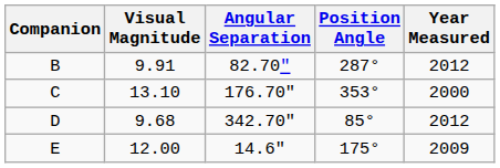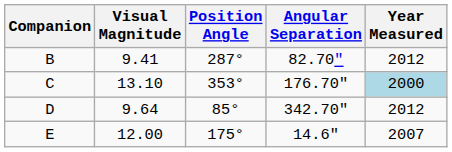columns swapped: Angular Separation <-> Position Angle
B | Visual Magnitude: 9.91 -> 9.41
C | Year Measured: no background -> lightblue background
D | Visual Magnitude: 9.68 -> 9.64
E | Year Measured: 2009 -> 2007
